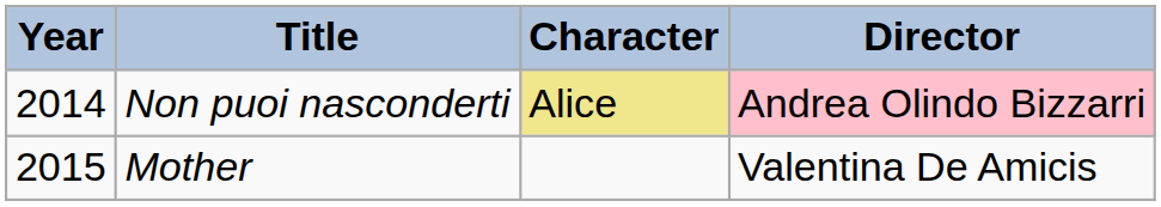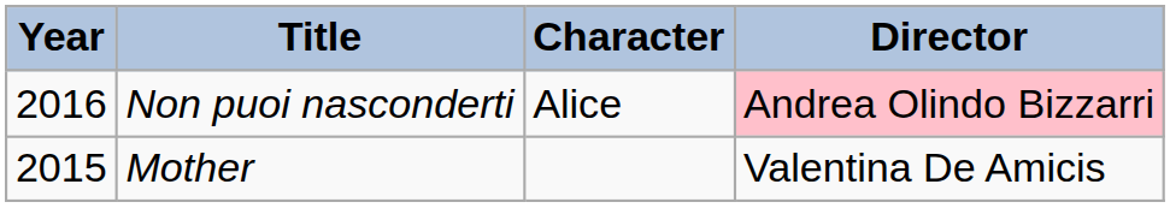Non puoi nasconderti | Year: 2014 -> 2016
Non puoi nasconderti | Character: khaki background -> no background
